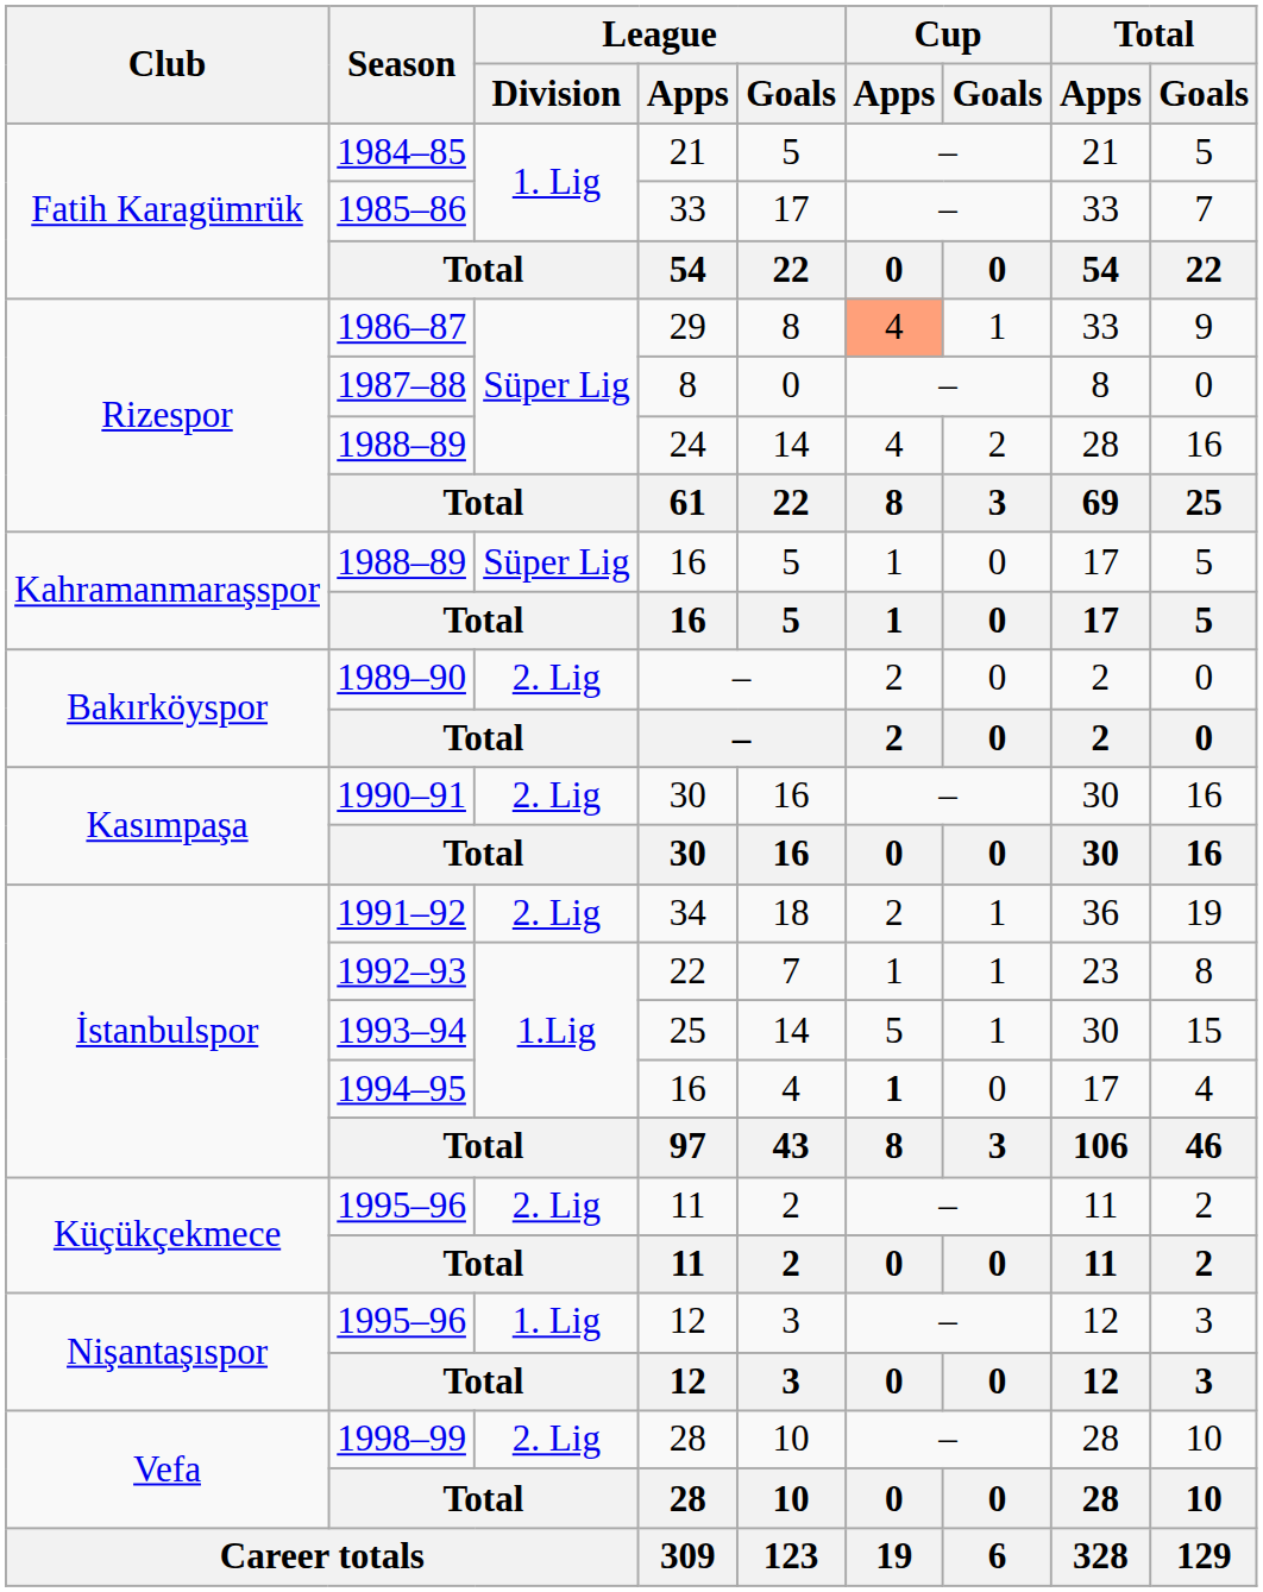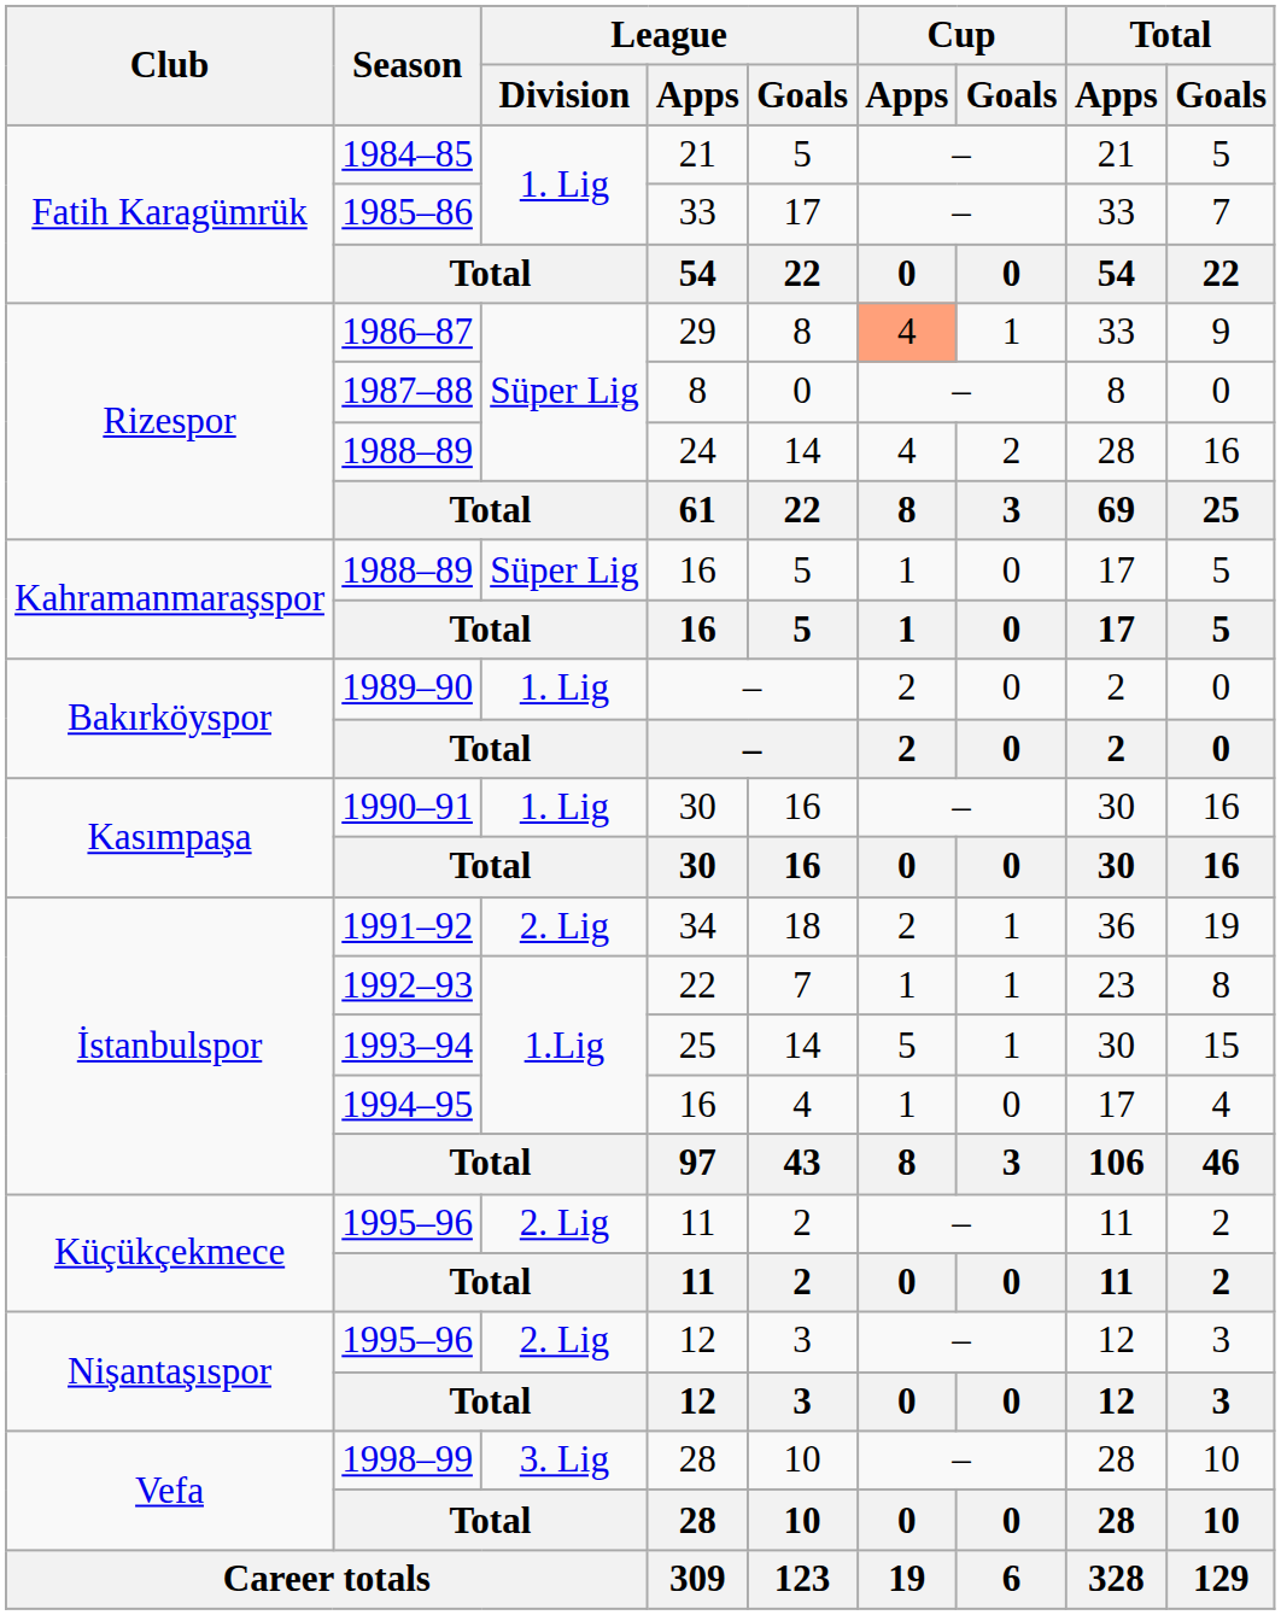1989–90 / – | League / Division: 2. Lig -> 1. Lig
1990–91 / 30 | League / Division: 2. Lig -> 1. Lig
1994–95 / 16 | Cup / Apps: bold -> normal
1995–96 / 12 | League / Division: 1. Lig -> 2. Lig
1998–99 / 28 | League / Division: 2. Lig -> 3. Lig
